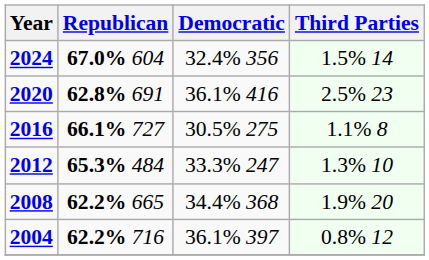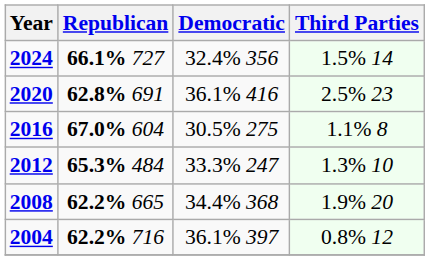2024 | Republican: 67.0% 604 -> 66.1% 727
2016 | Republican: 66.1% 727 -> 67.0% 604
